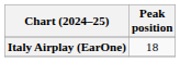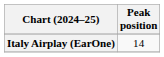Italy Airplay (EarOne) | Peak position: 18 -> 14
